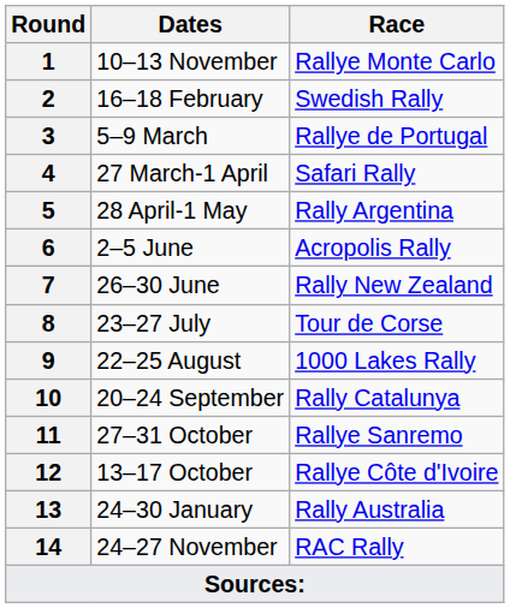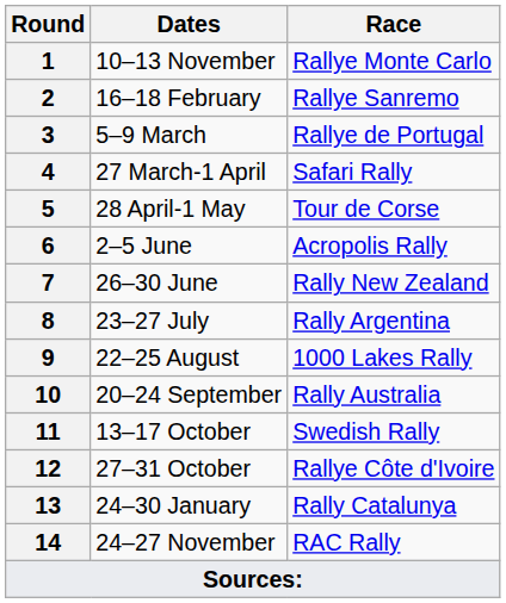2 | Race: Swedish Rally -> Rallye Sanremo
5 | Race: Rally Argentina -> Tour de Corse
8 | Race: Tour de Corse -> Rally Argentina
10 | Race: Rally Catalunya -> Rally Australia
11 | Dates: 27–31 October -> 13–17 October
11 | Race: Rallye Sanremo -> Swedish Rally
12 | Dates: 13–17 October -> 27–31 October
13 | Race: Rally Australia -> Rally Catalunya
